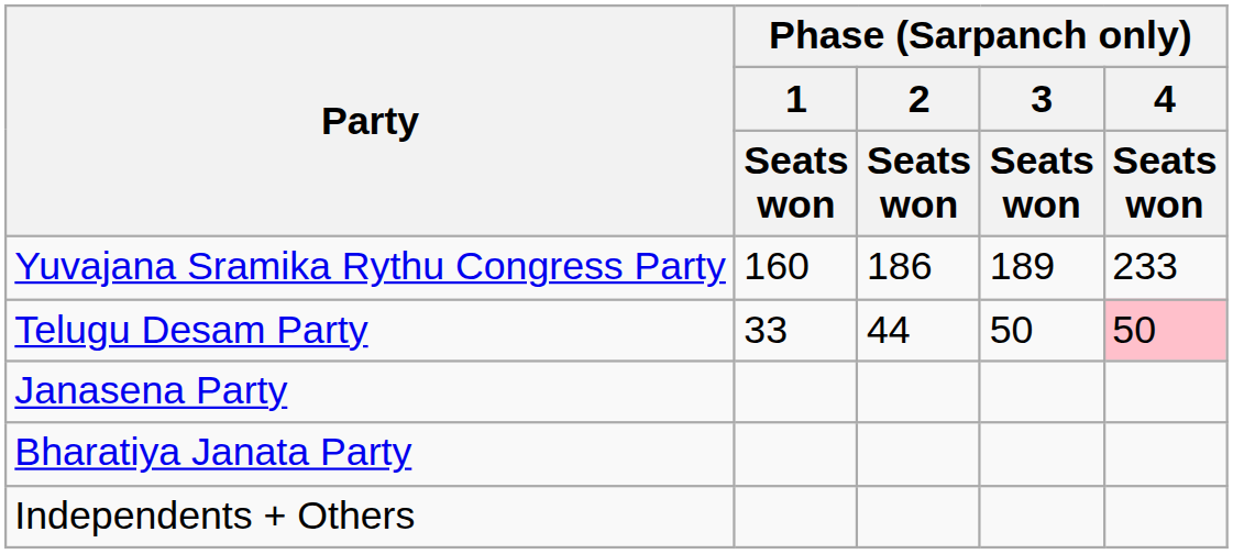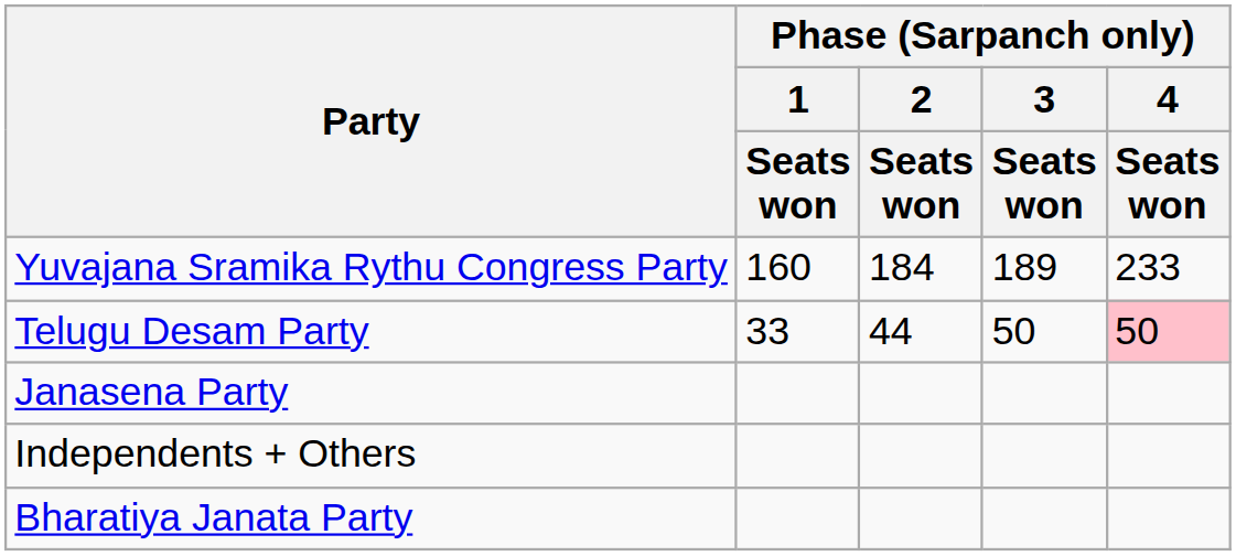Yuvajana Sramika Rythu Congress Party | Phase (Sarpanch only) / 2 / Seats won: 186 -> 184
rows swapped: Bharatiya Janata Party <-> Independents + Others
